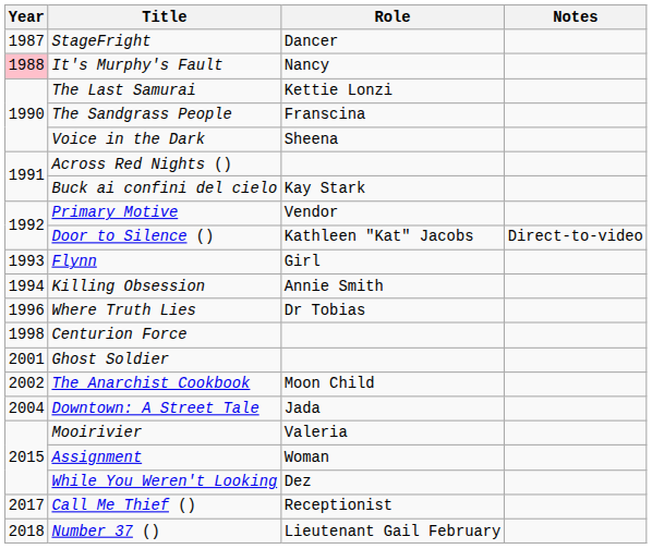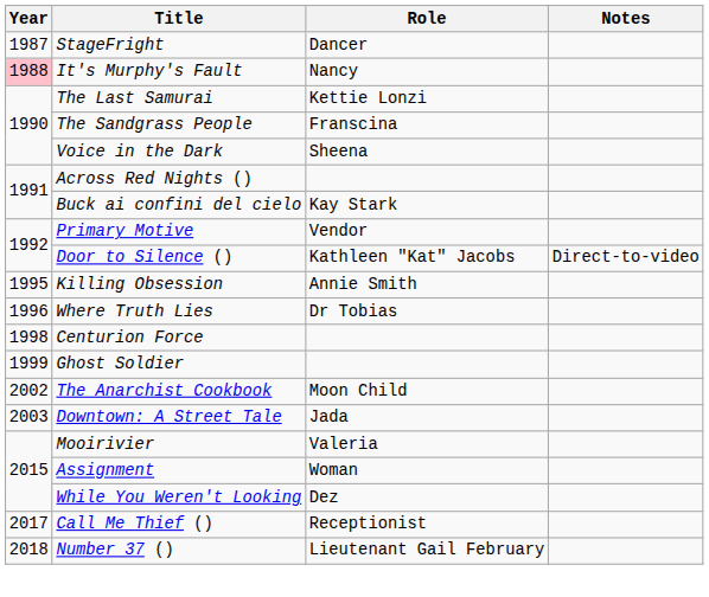- row: 1993 | Flynn | Girl
Killing Obsession | Year: 1994 -> 1995
Ghost Soldier | Year: 2001 -> 1999
Downtown: A Street Tale | Year: 2004 -> 2003
